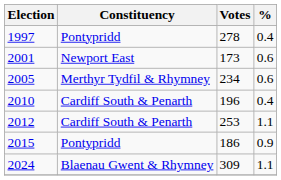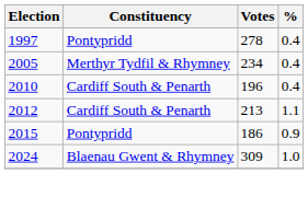- row: 2001 | Newport East | 173 | 0.6
2005 | %: 0.6 -> 0.4
2012 | Votes: 253 -> 213
2024 | %: 1.1 -> 1.0
